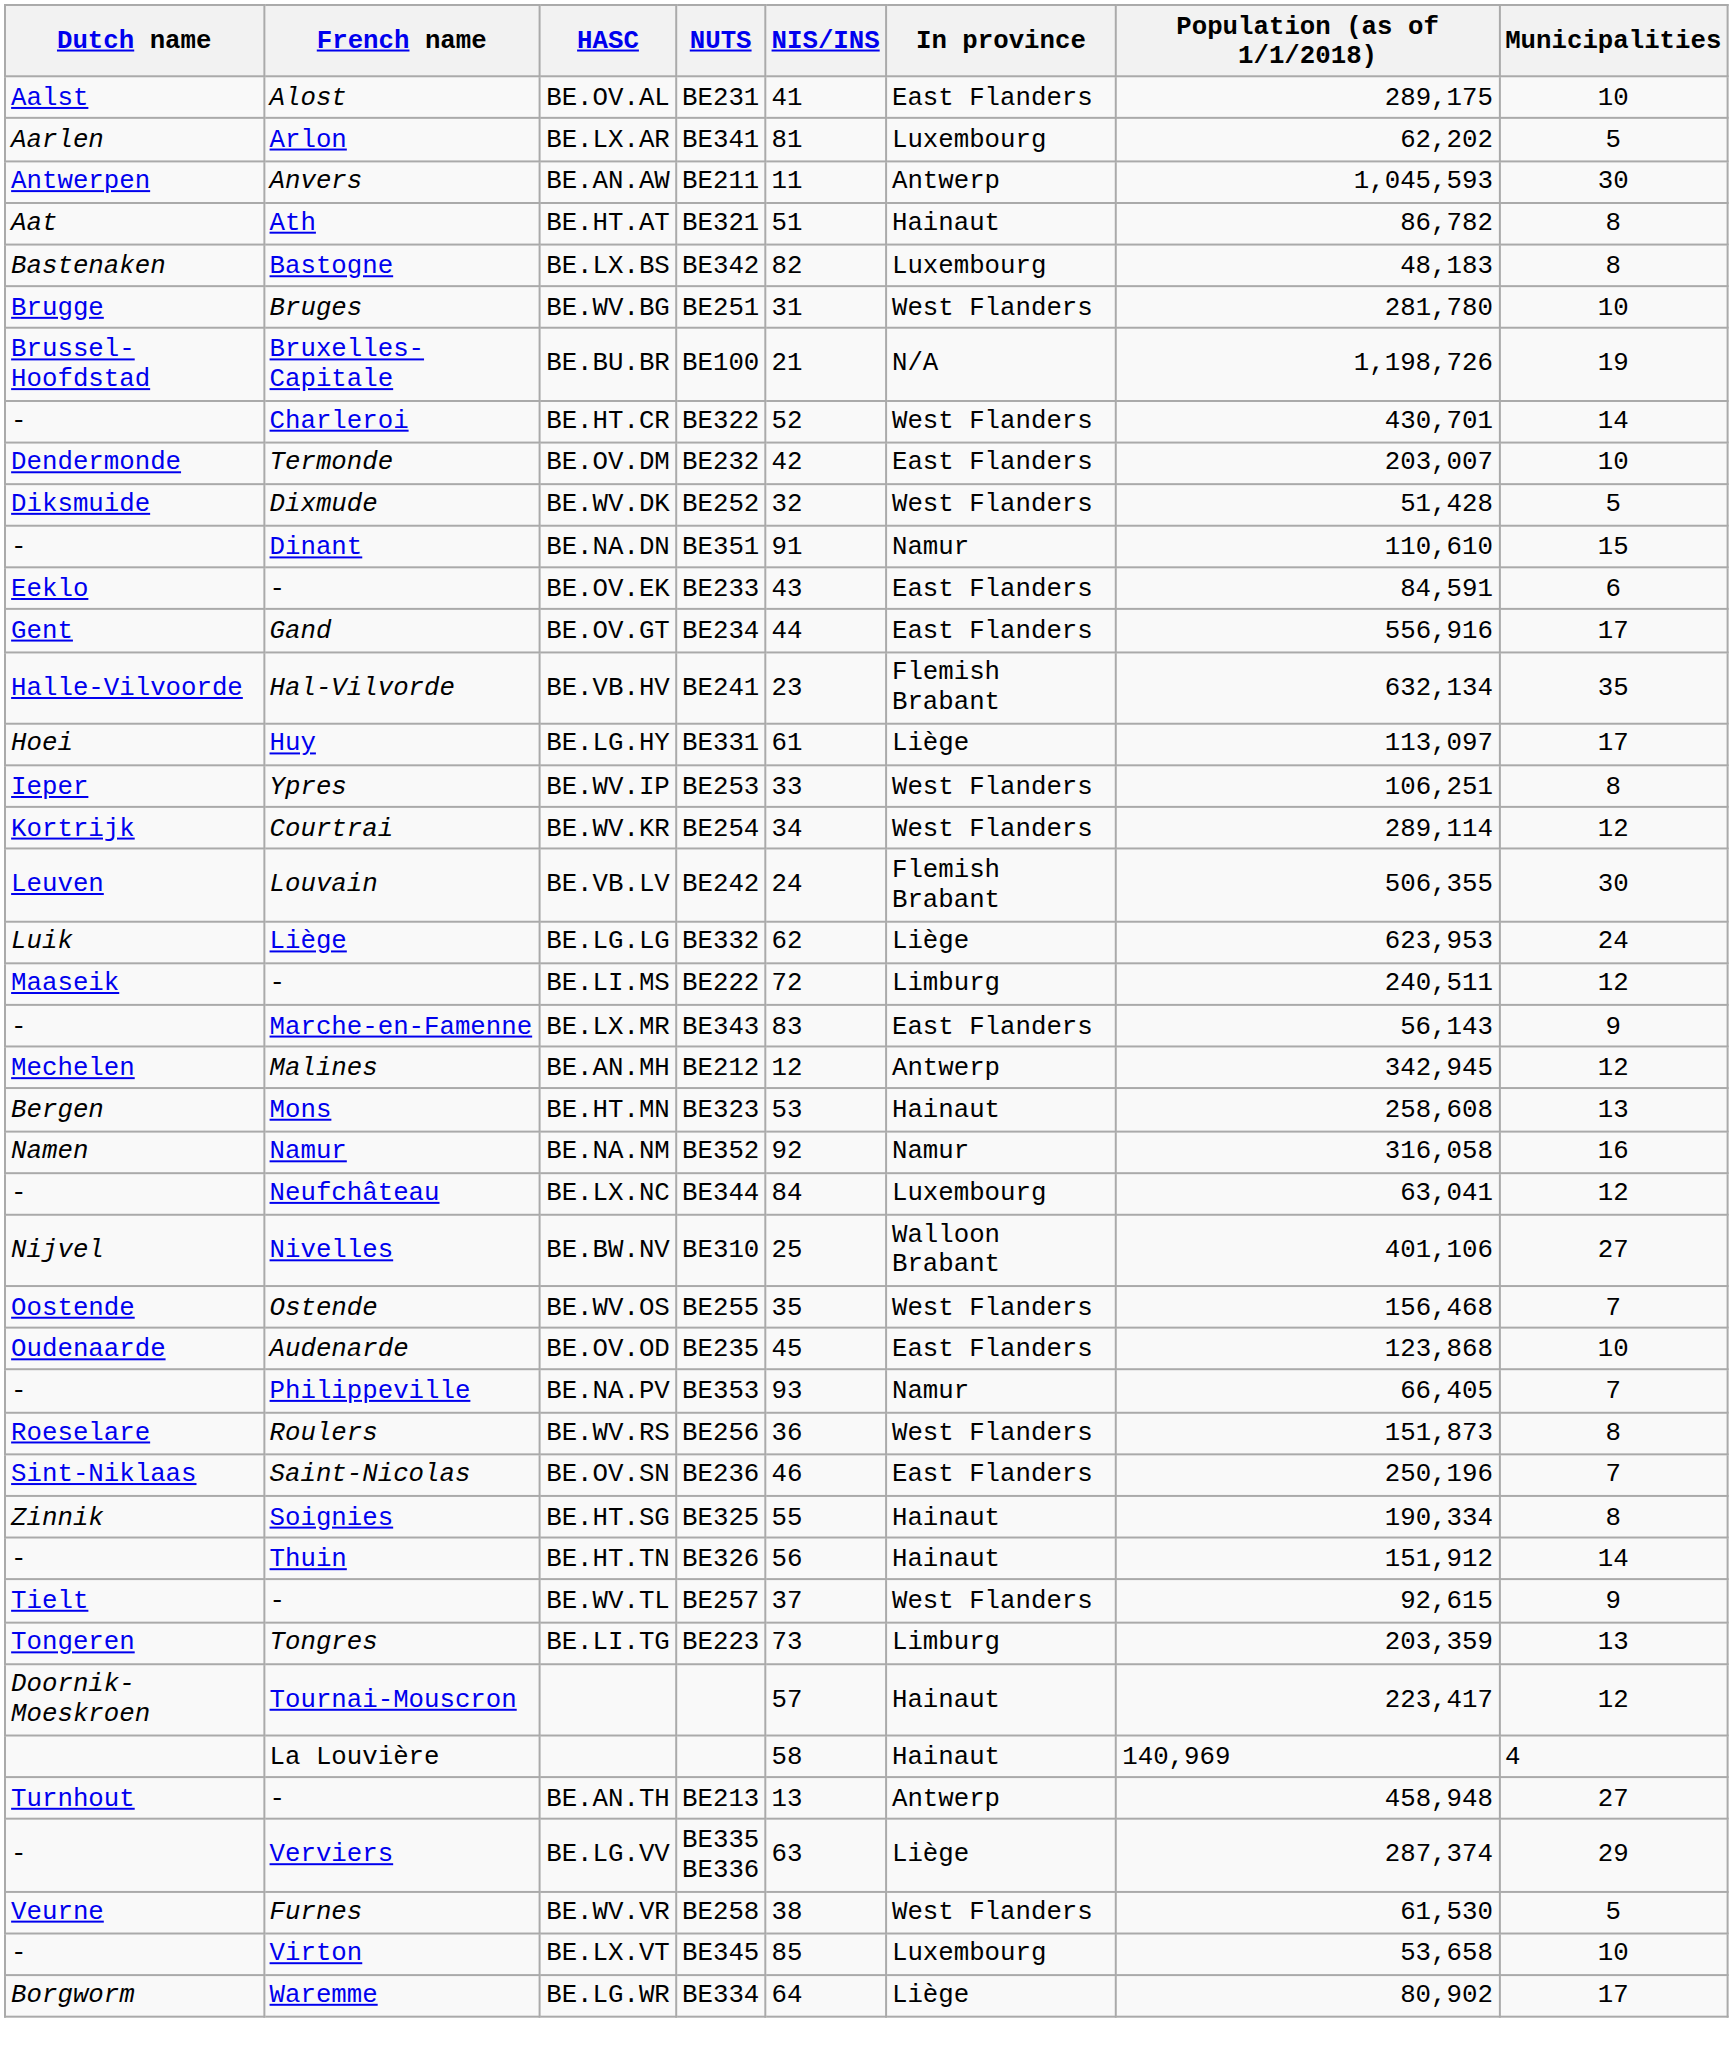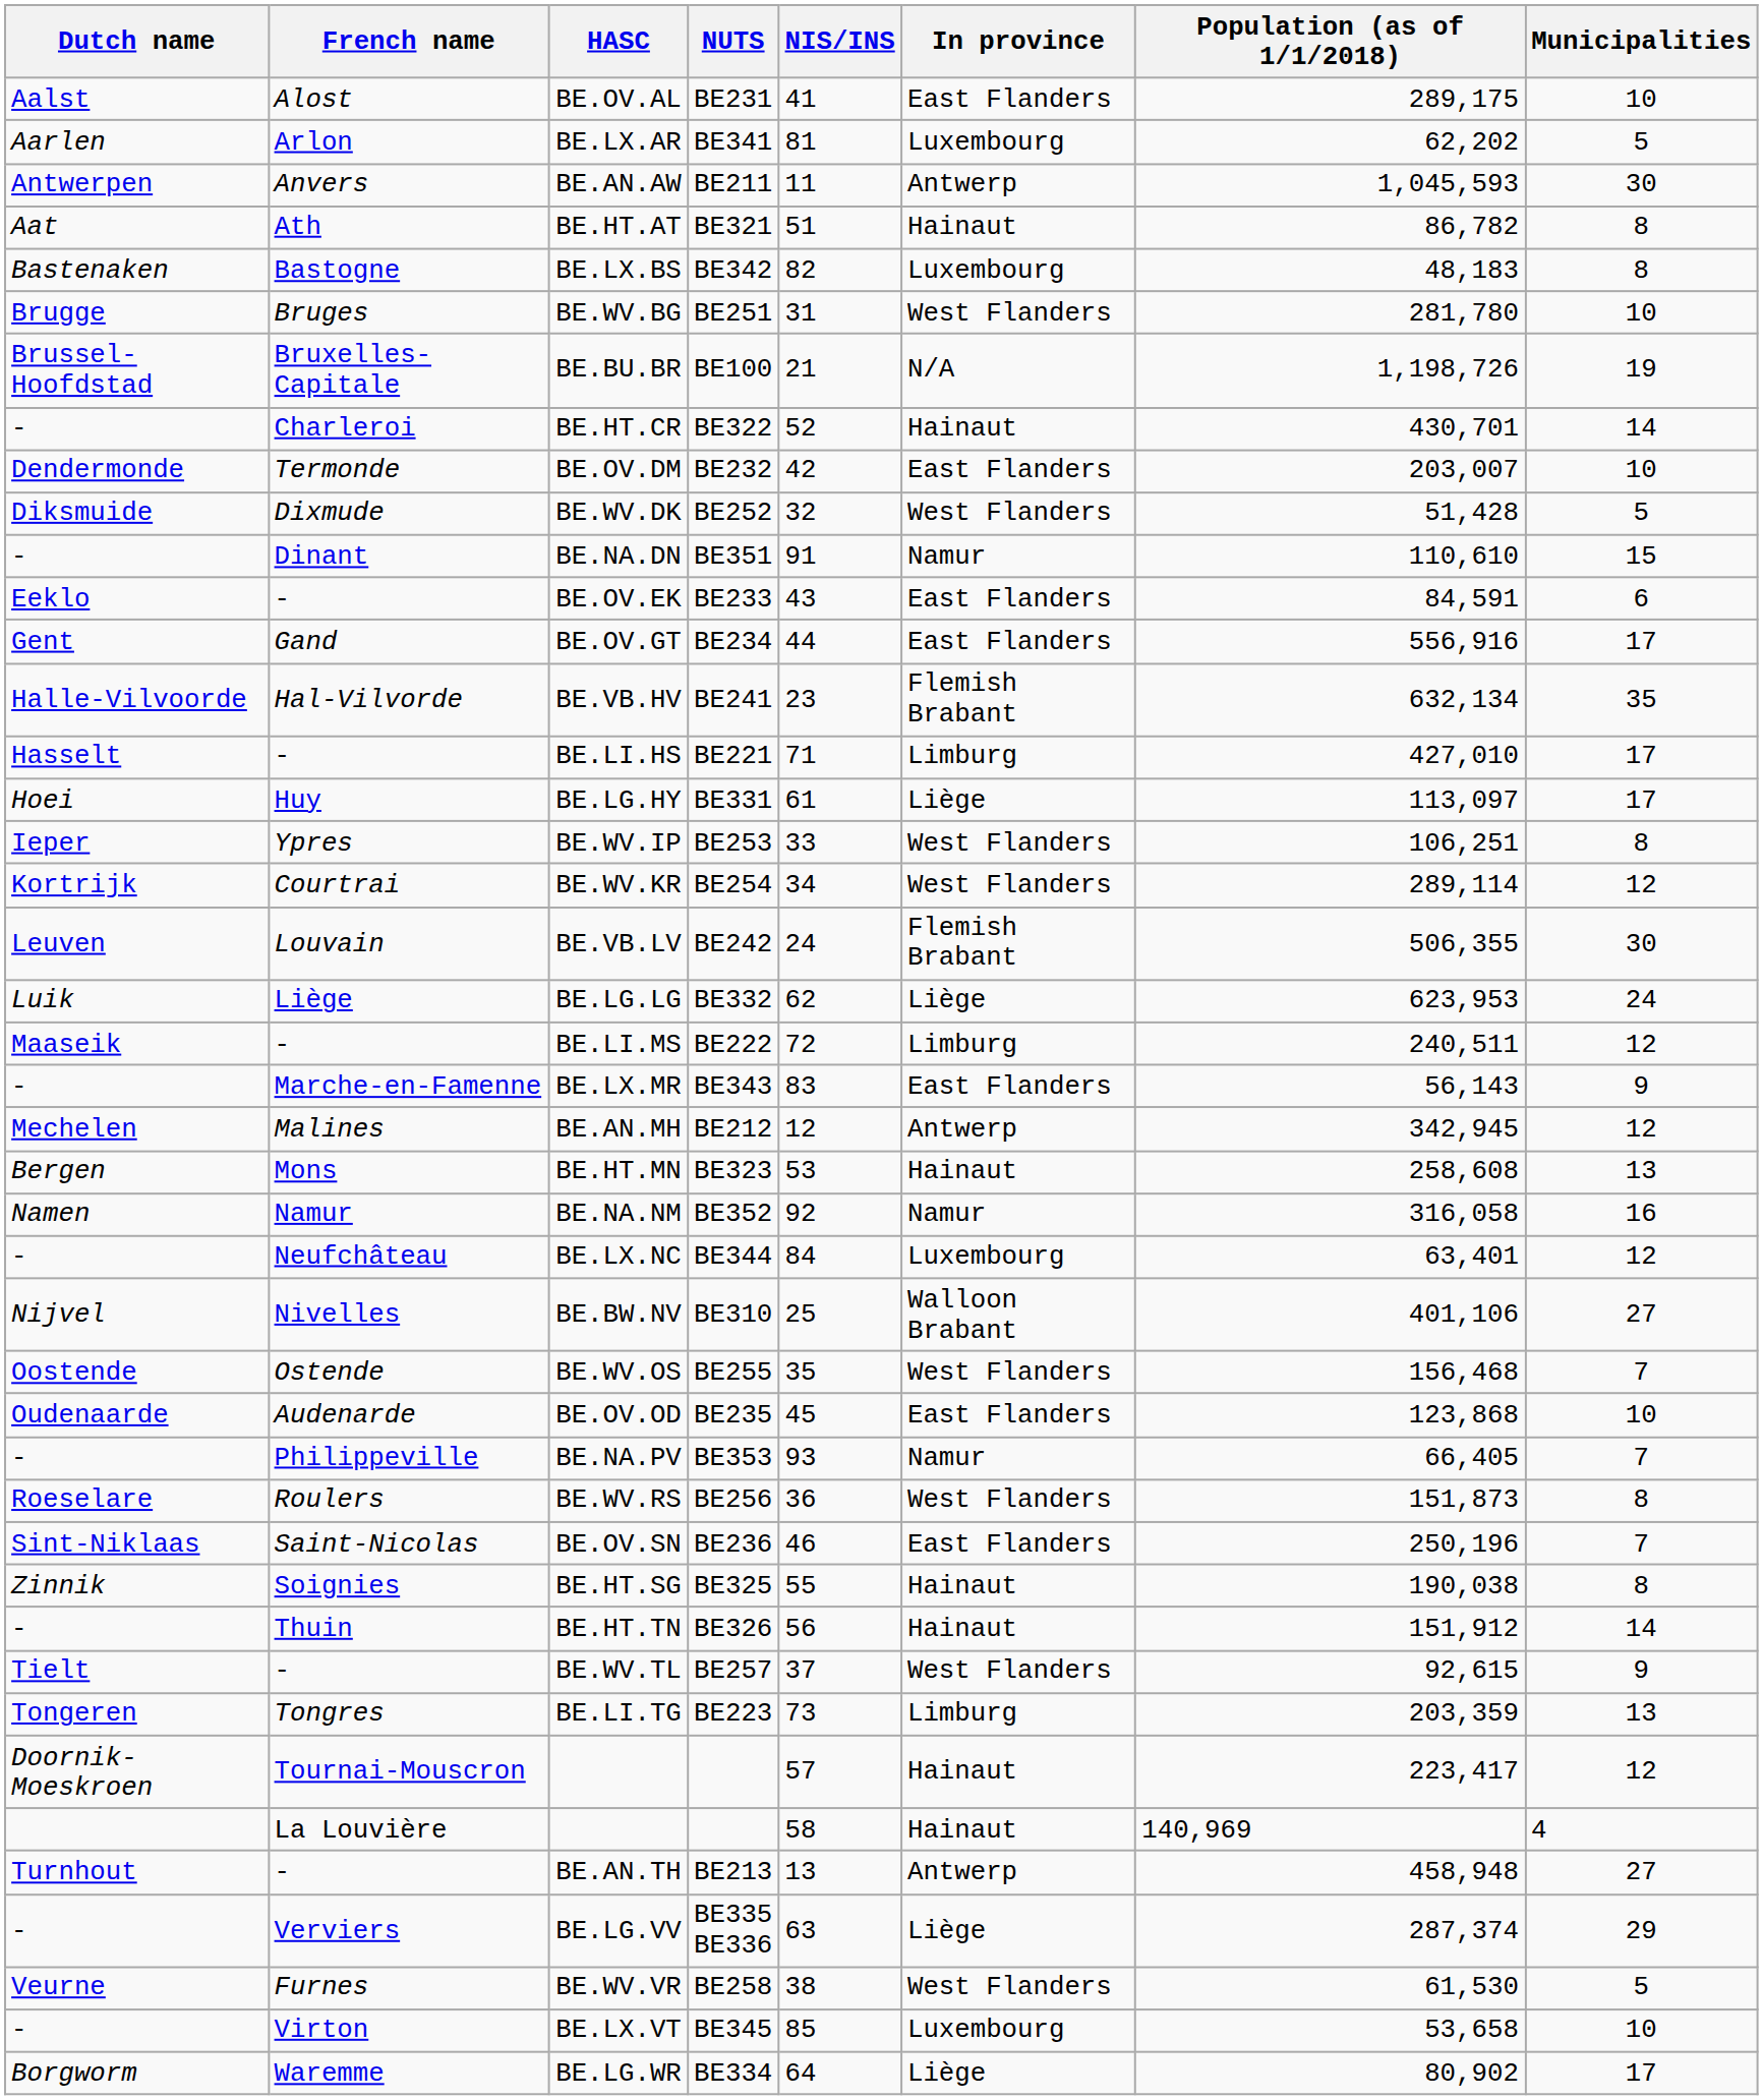BE.HT.CR | In province: West Flanders -> Hainaut
+ row: Hasselt | - | BE.LI.HS | BE221 | 71 | Limburg | 427,010 | 17
BE.LX.NC | Population (as of 1/1/2018): 63,041 -> 63,401
BE.HT.SG | Population (as of 1/1/2018): 190,334 -> 190,038
